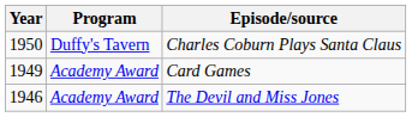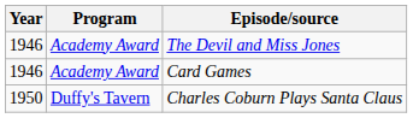rows swapped: The Devil and Miss Jones <-> Charles Coburn Plays Santa Claus
Card Games | Year: 1949 -> 1946
